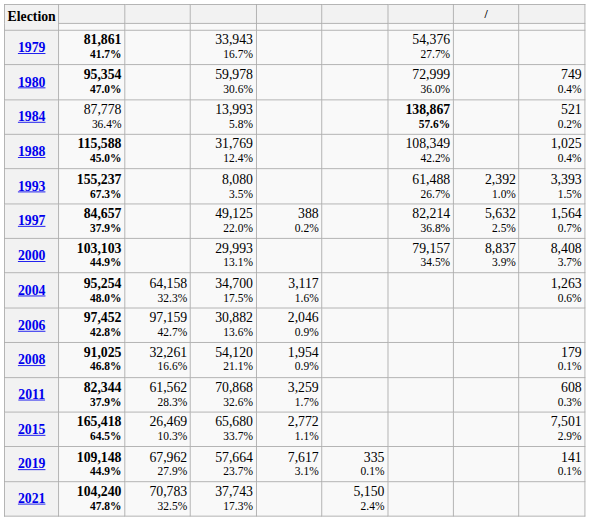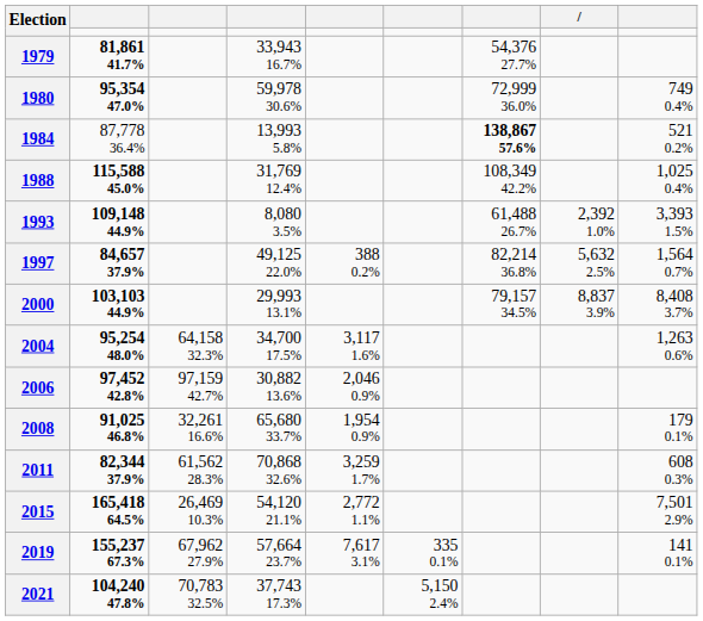1993 | column 2: 155,237 67.3% -> 109,148 44.9%
2008 | column 4: 54,120 21.1% -> 65,680 33.7%
2015 | column 4: 65,680 33.7% -> 54,120 21.1%
2019 | column 2: 109,148 44.9% -> 155,237 67.3%
